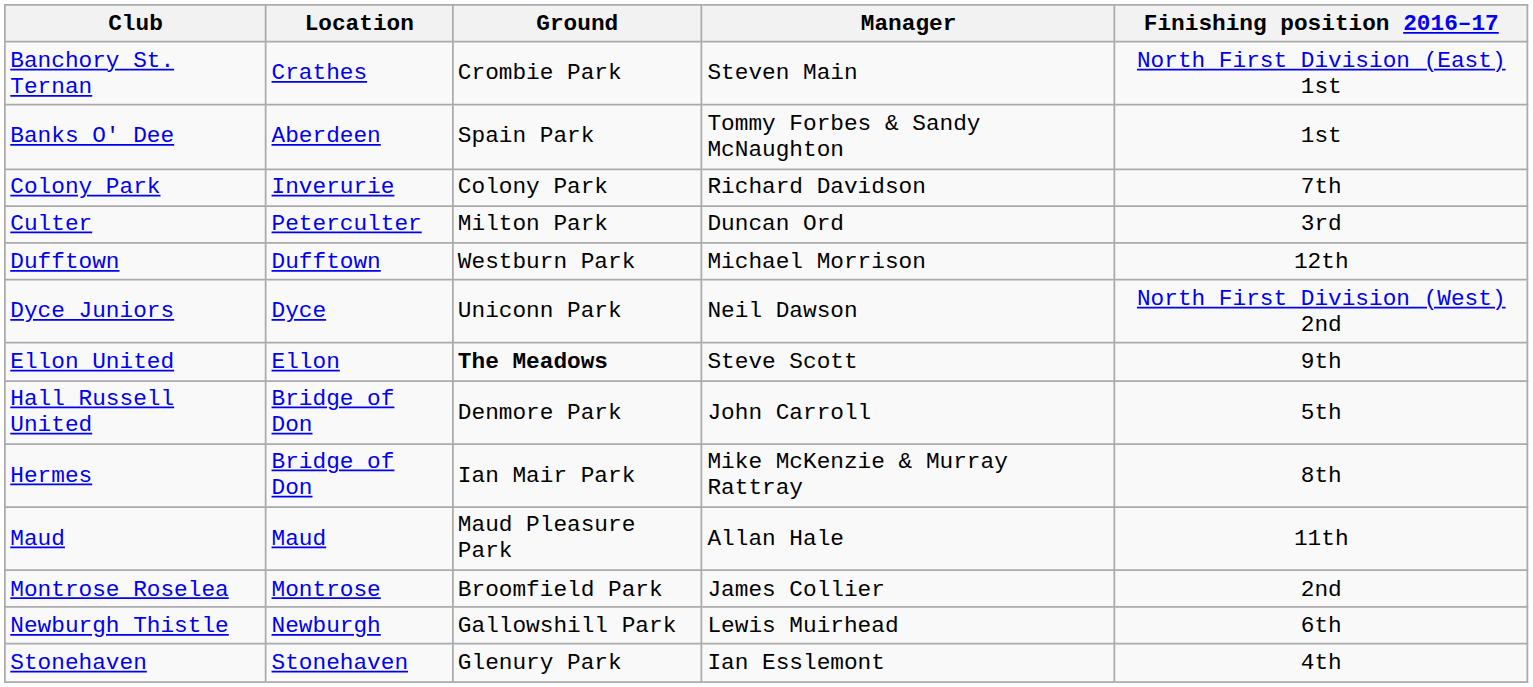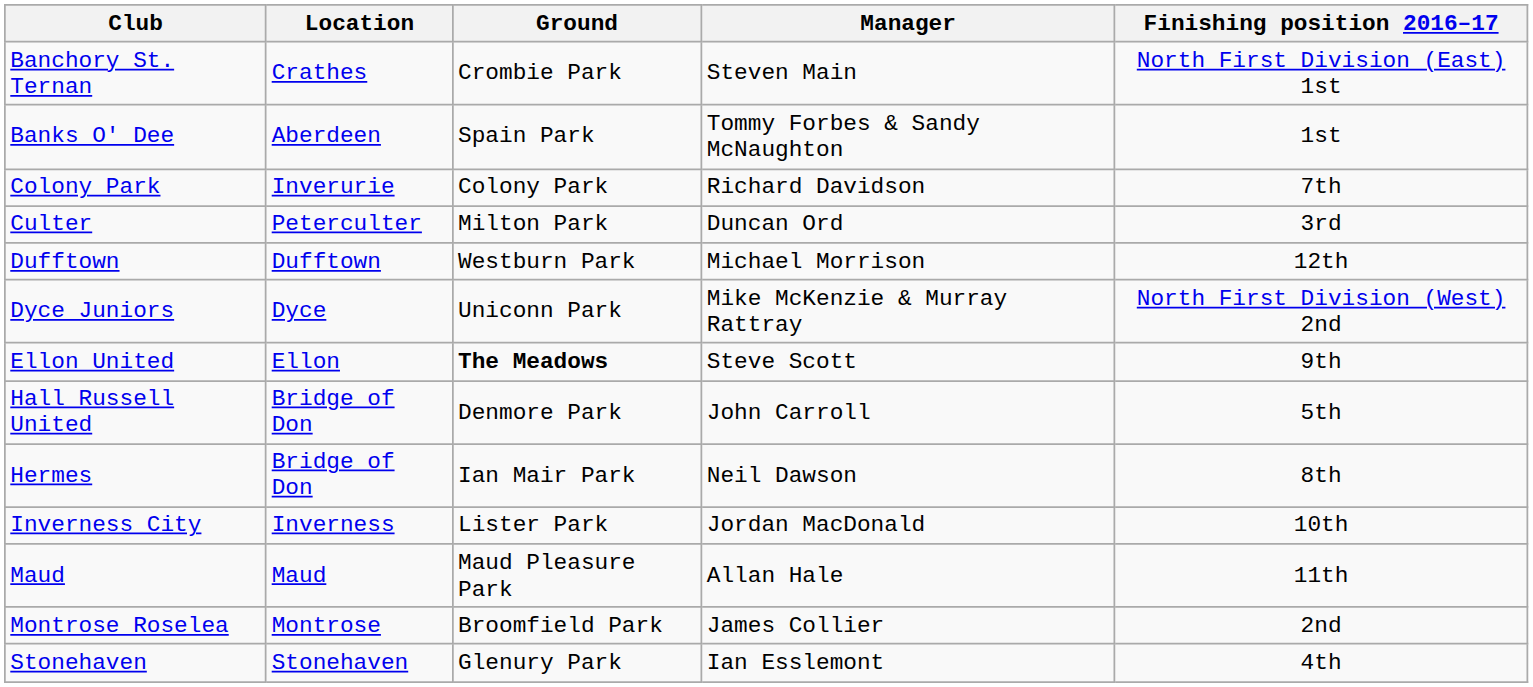Dyce Juniors | Manager: Neil Dawson -> Mike McKenzie & Murray Rattray
Hermes | Manager: Mike McKenzie & Murray Rattray -> Neil Dawson
+ row: Inverness City | Inverness | Lister Park | Jordan MacDonald | 10th
- row: Newburgh Thistle | Newburgh | Gallowshill Park | Lewis Muirhead | 6th
